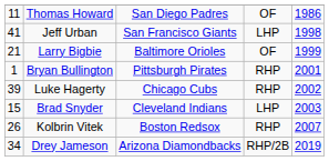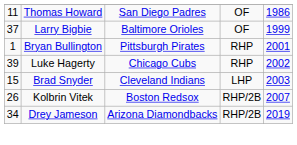- row: 41 | Jeff Urban | San Francisco Giants | LHP | 1998
Larry Bigbie | column 1: 21 -> 37
Kolbrin Vitek | column 4: RHP -> RHP/2B
